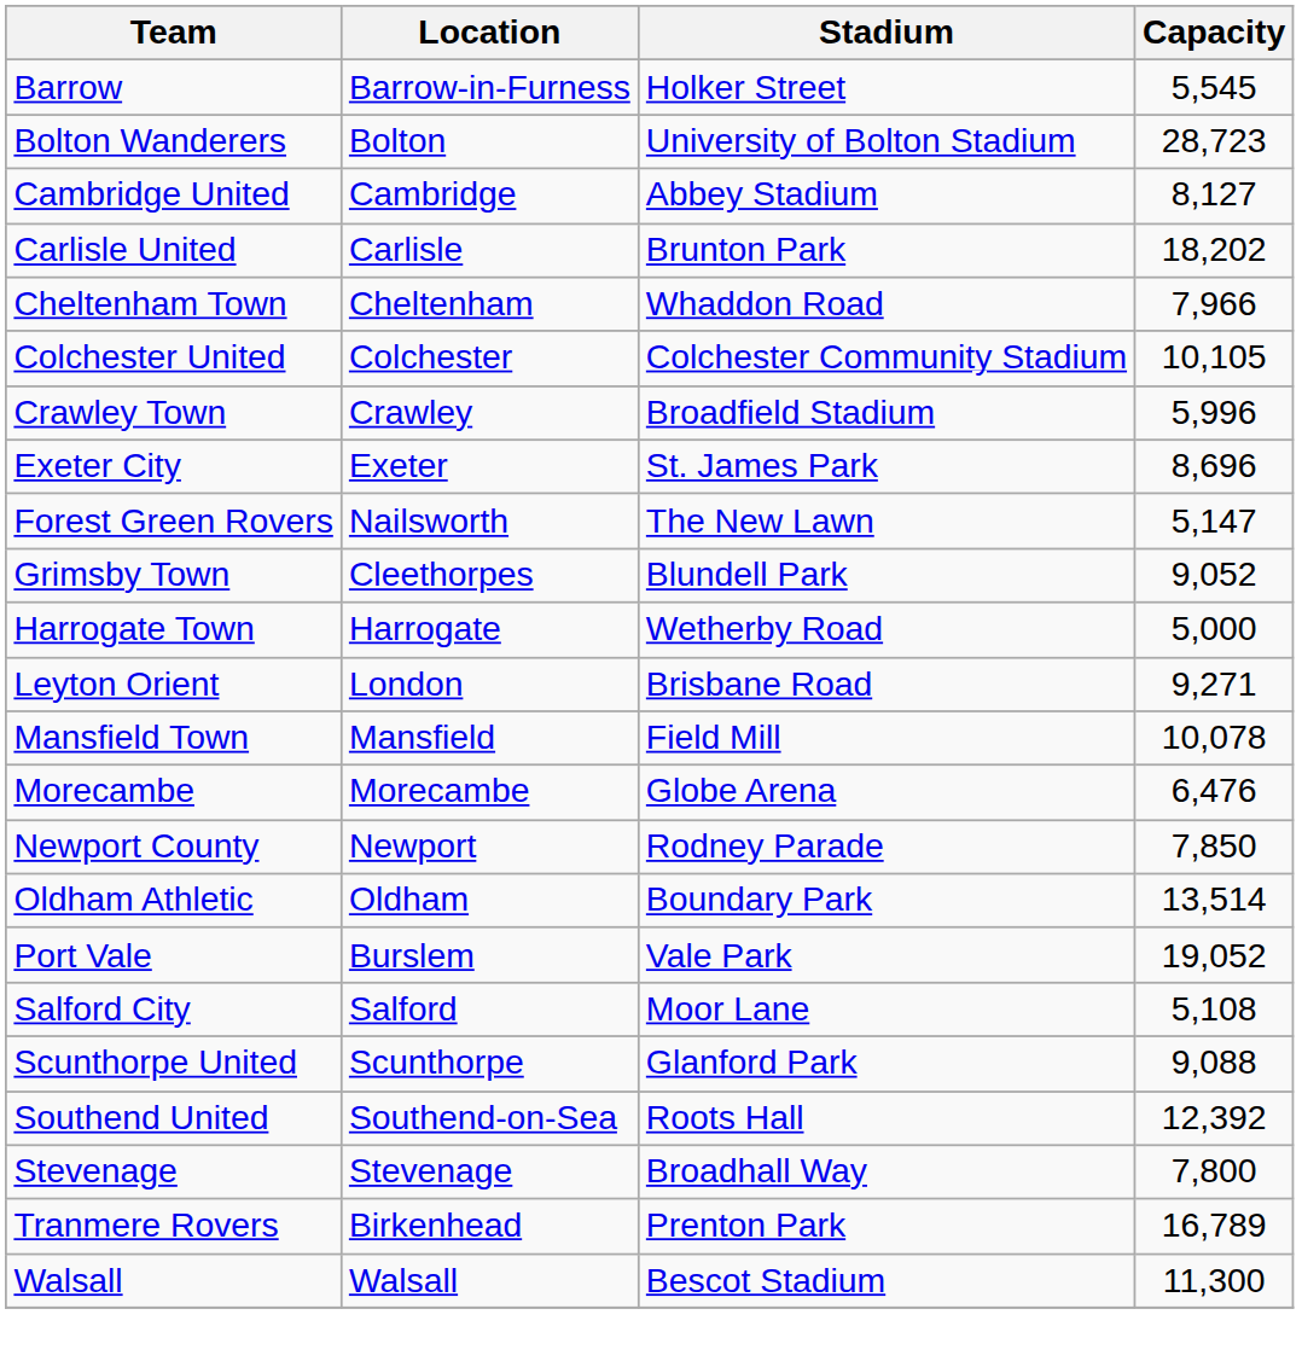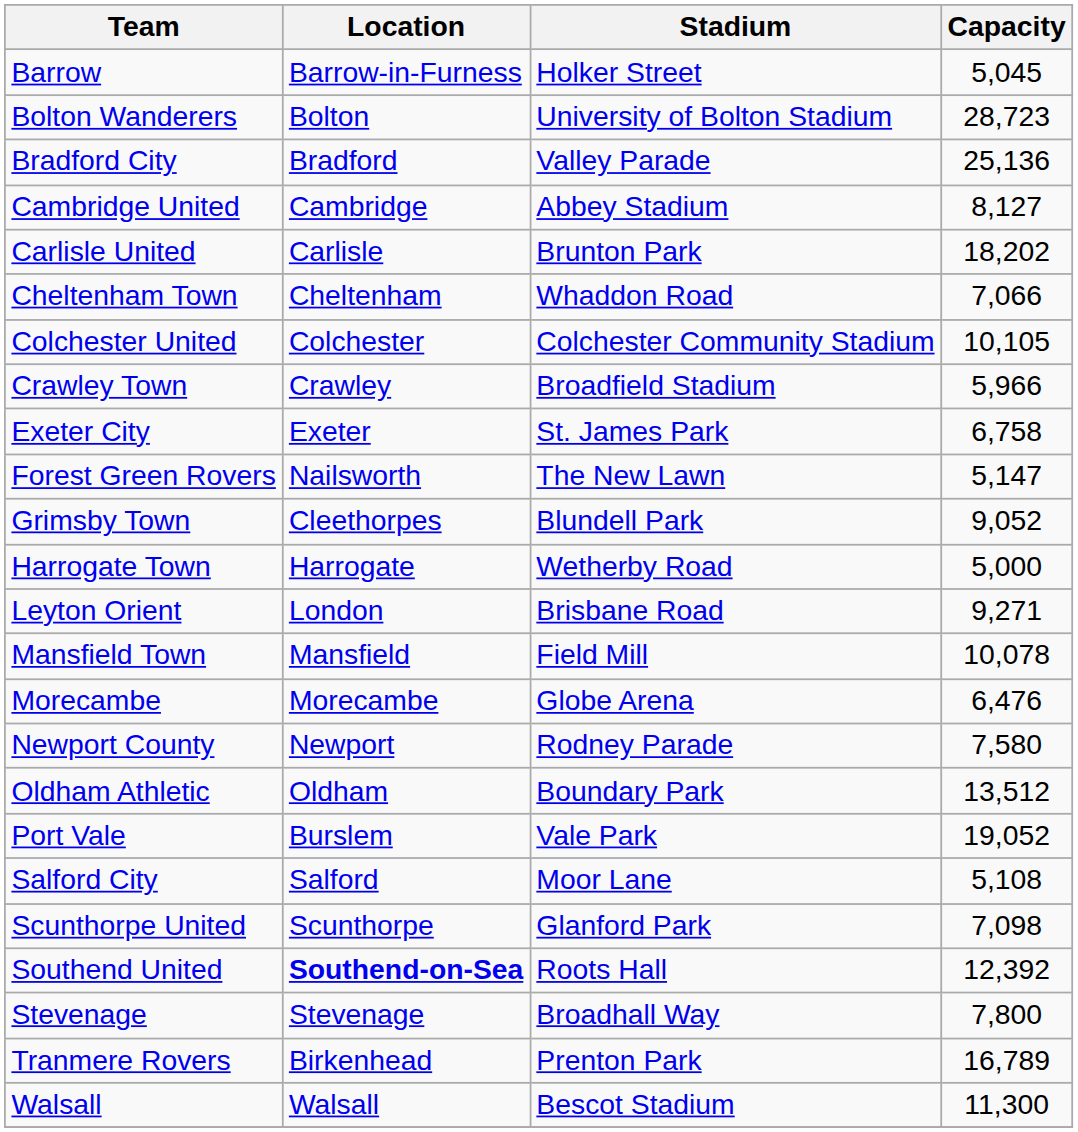Barrow | Capacity: 5,545 -> 5,045
+ row: Bradford City | Bradford | Valley Parade | 25,136
Cheltenham Town | Capacity: 7,966 -> 7,066
Crawley Town | Capacity: 5,996 -> 5,966
Exeter City | Capacity: 8,696 -> 6,758
Newport County | Capacity: 7,850 -> 7,580
Oldham Athletic | Capacity: 13,514 -> 13,512
Scunthorpe United | Capacity: 9,088 -> 7,098
Southend United | Location: normal -> bold
